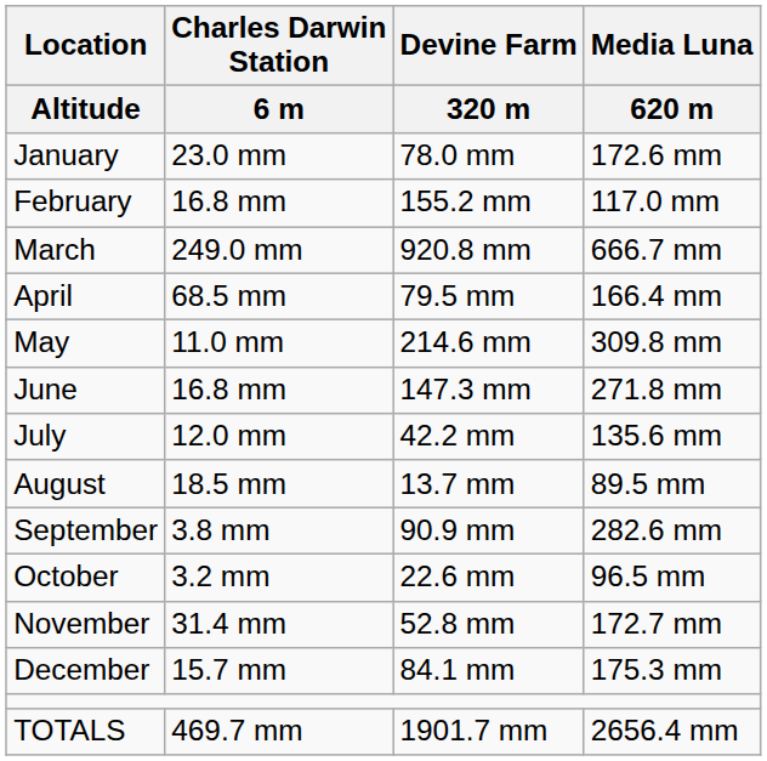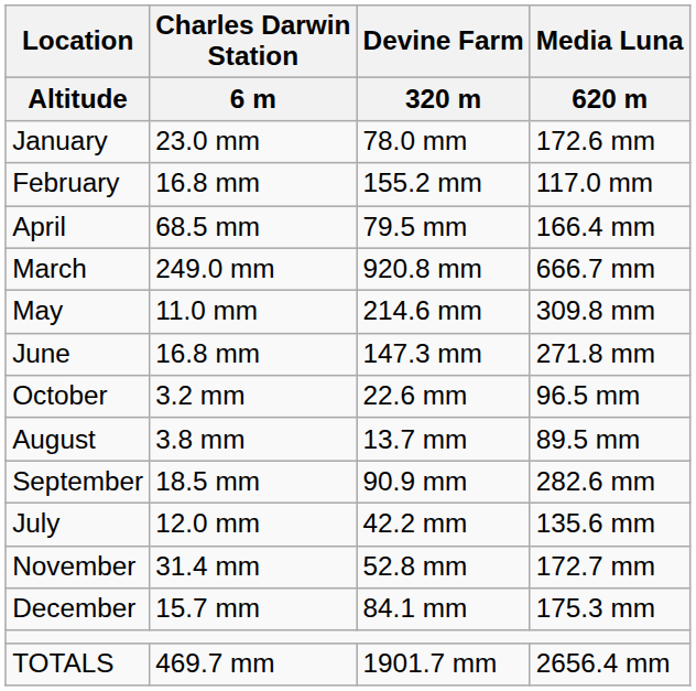rows swapped: March <-> April
rows swapped: July <-> October
August | Charles Darwin Station / 6 m: 18.5 mm -> 3.8 mm
September | Charles Darwin Station / 6 m: 3.8 mm -> 18.5 mm
